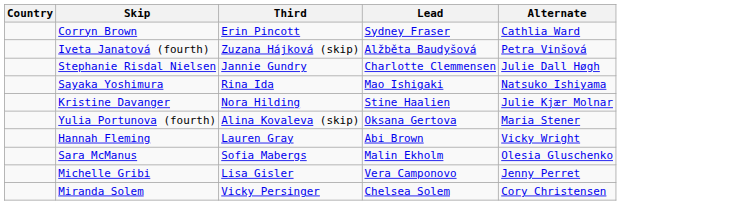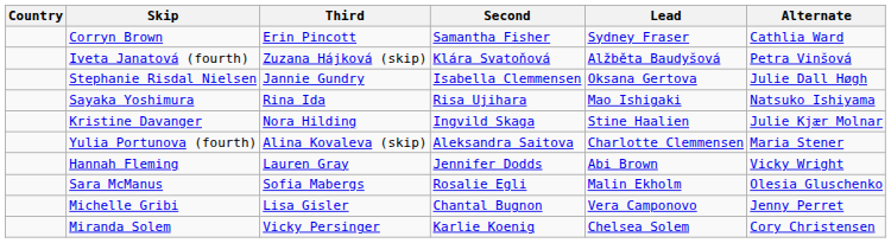+ column: Second | Samantha Fisher | Klára Svatoňová | Isabella Clemmensen | Risa Ujihara | Ingvild Skaga | Aleksandra Saitova | Jennifer Dodds | Rosalie Egli | Chantal Bugnon | Karlie Koenig
Stephanie Risdal Nielsen | Lead: Charlotte Clemmensen -> Oksana Gertova
Yulia Portunova (fourth) | Lead: Oksana Gertova -> Charlotte Clemmensen
